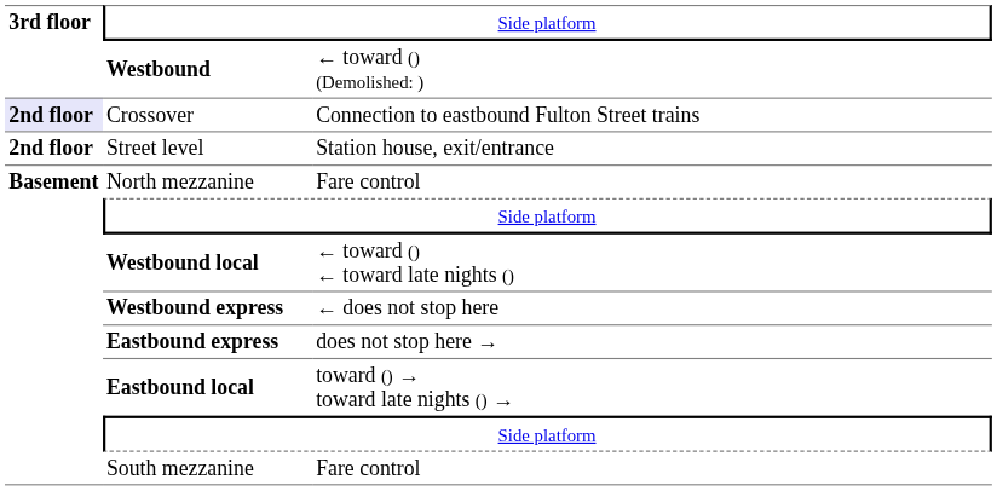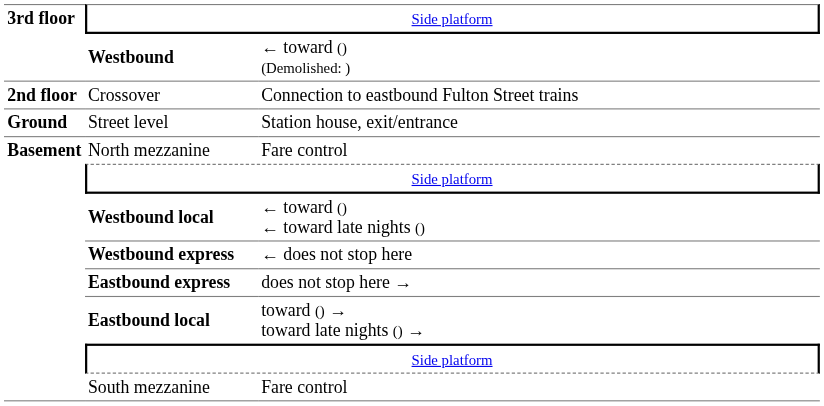Crossover | column 1: lavender background -> no background
Street level | column 1: 2nd floor -> Ground
